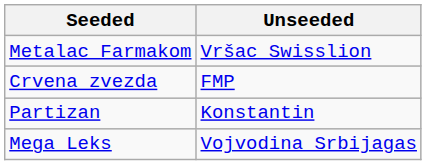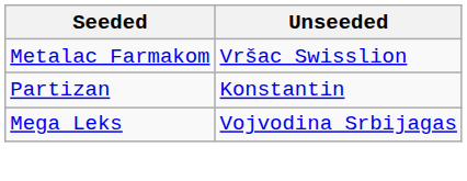- row: Crvena zvezda | FMP
